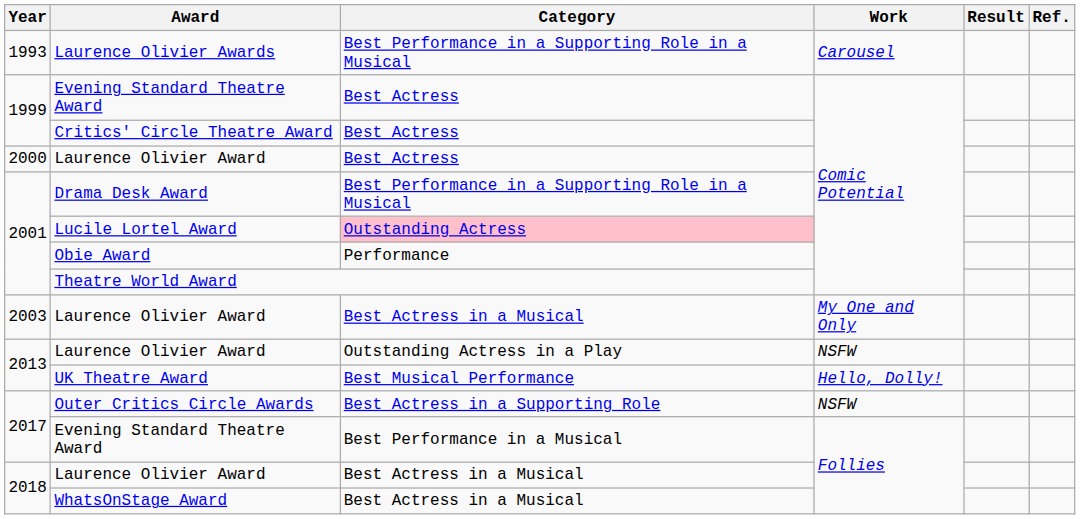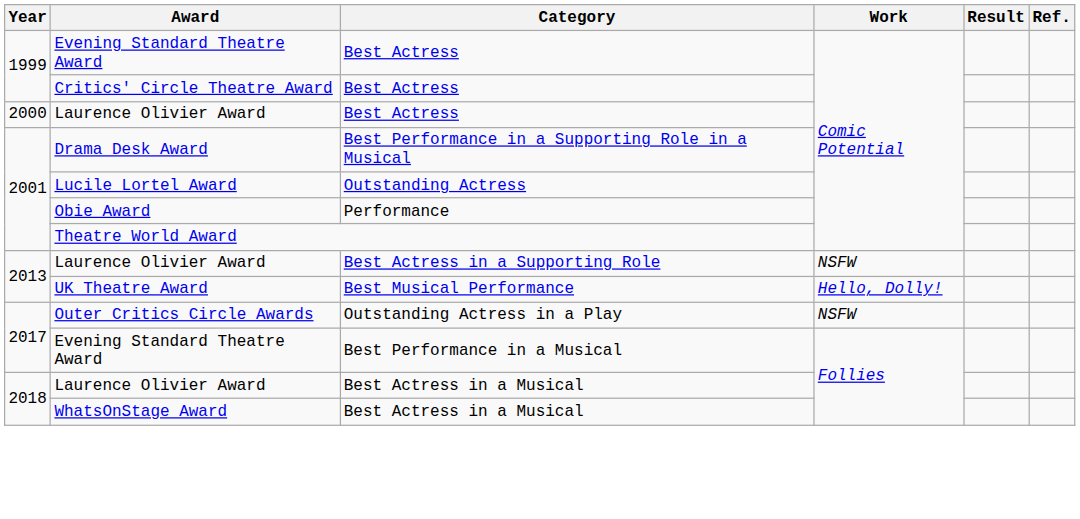- row: 1993 | Laurence Olivier Awards | Best Performance in a Supporting Role in a Musical | Carousel
Lucile Lortel Award | Category: pink background -> no background
- row: 2003 | Laurence Olivier Award | Best Actress in a Musical | My One and Only
2013 / Laurence Olivier Award | Category: Outstanding Actress in a Play -> Best Actress in a Supporting Role
Outer Critics Circle Awards | Category: Best Actress in a Supporting Role -> Outstanding Actress in a Play
